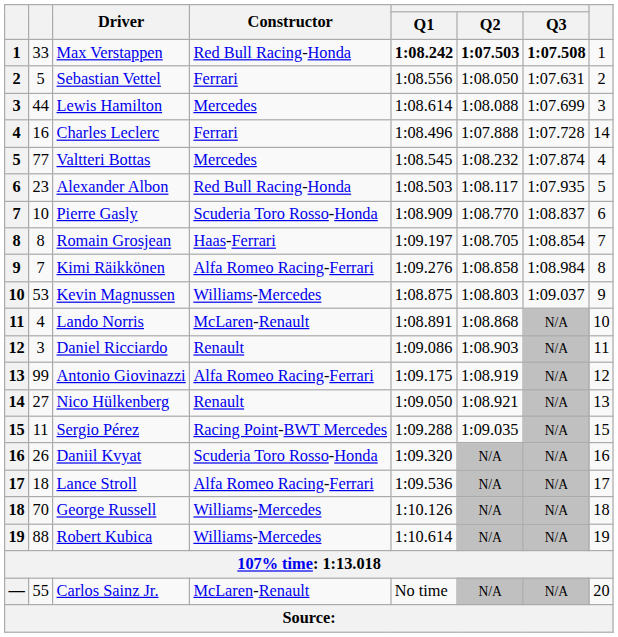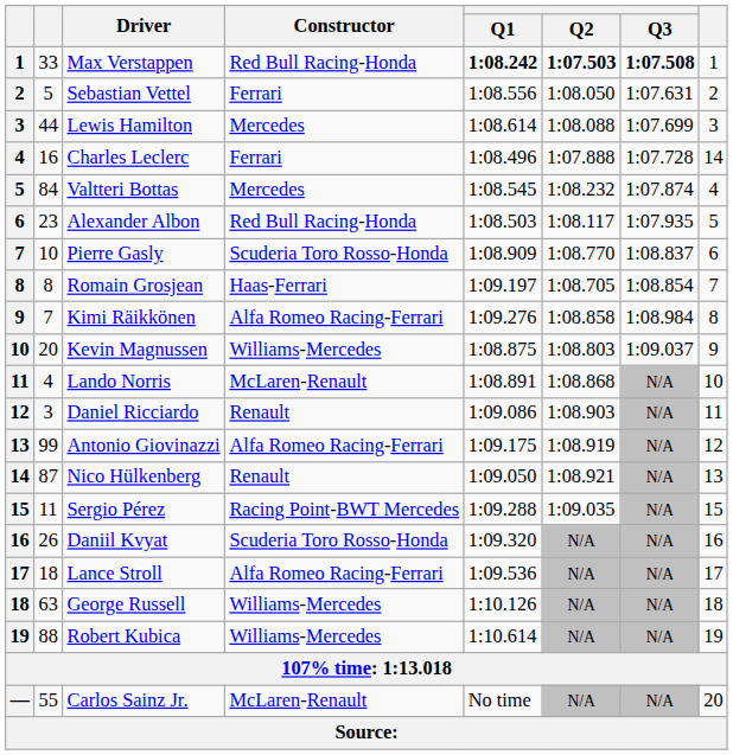Valtteri Bottas | column 2: 77 -> 84
Kevin Magnussen | column 2: 53 -> 20
Nico Hülkenberg | column 2: 27 -> 87
George Russell | column 2: 70 -> 63
